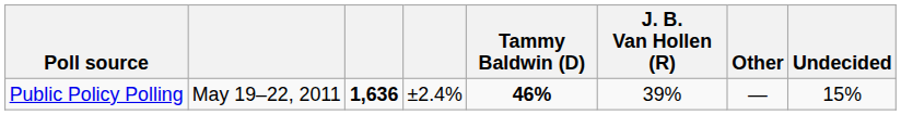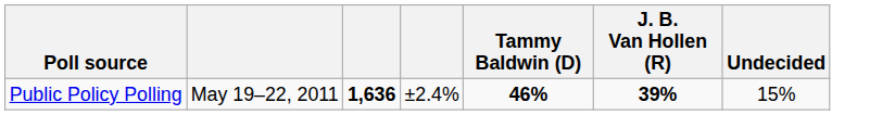- column: Other | —
Public Policy Polling | J. B. Van Hollen (R): normal -> bold
